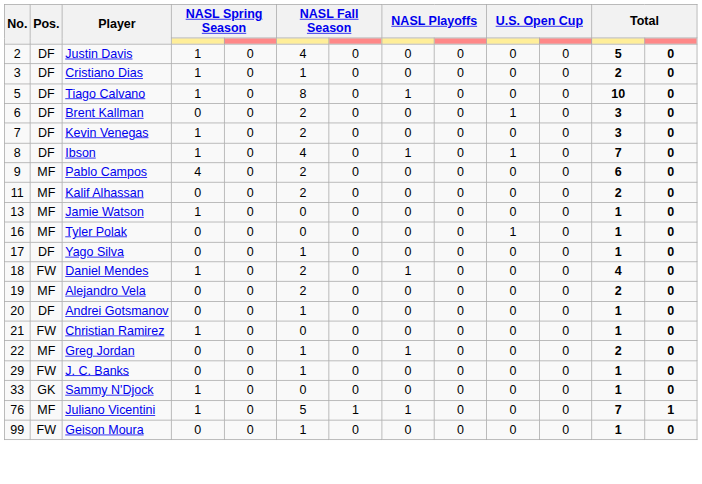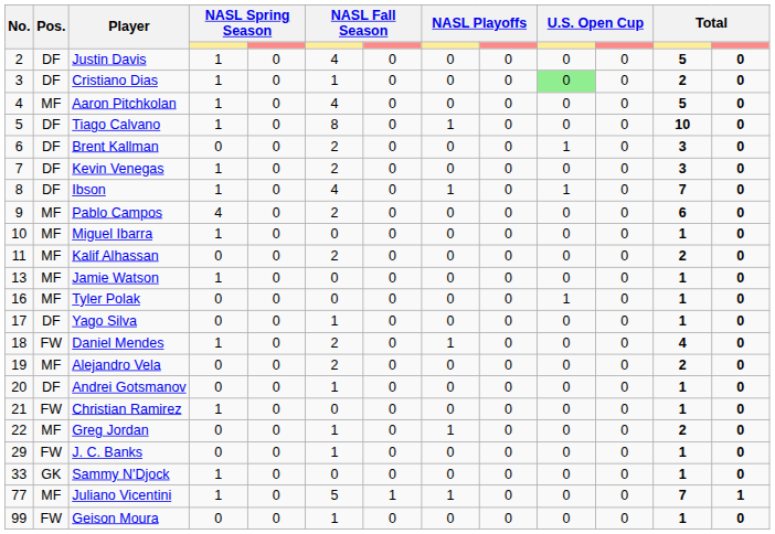Cristiano Dias | column 10: no background -> lightgreen background
+ row: 4 | MF | Aaron Pitchkolan | 1 | 0 | 4 | 0 | 0 | 0 | 0 | 0 | 5 | 0
+ row: 10 | MF | Miguel Ibarra | 1 | 0 | 0 | 0 | 0 | 0 | 0 | 0 | 1 | 0
Juliano Vicentini | No.: 76 -> 77
